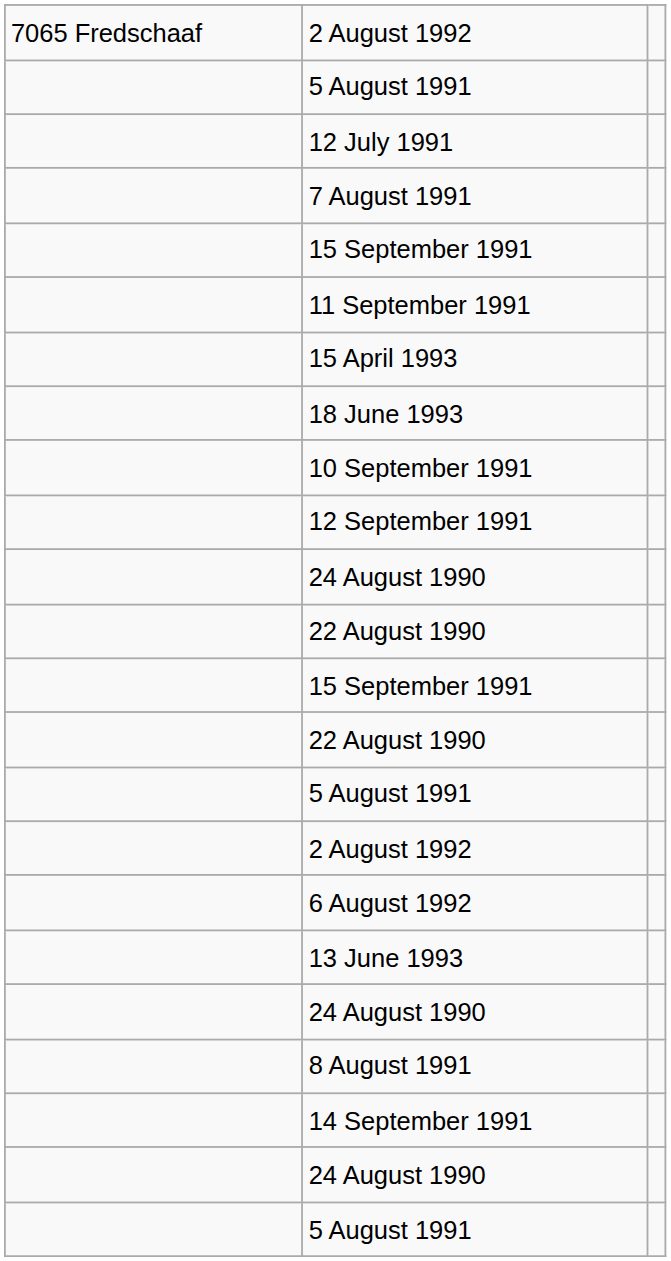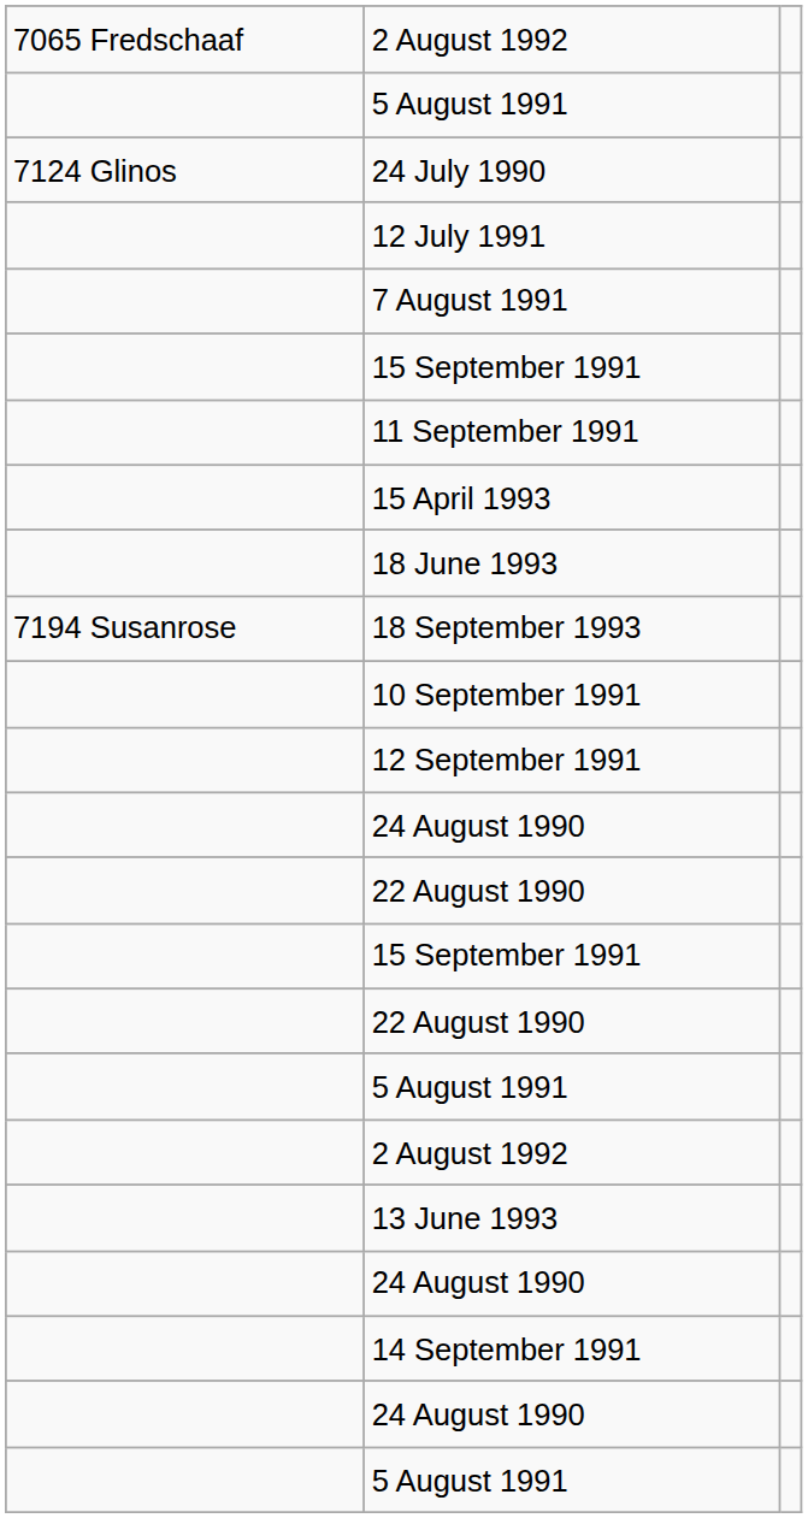+ row: 7124 Glinos | 24 July 1990
+ row: 7194 Susanrose | 18 September 1993
- row: 6 August 1992
- row: 8 August 1991
